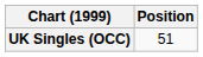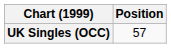UK Singles (OCC) | Position: 51 -> 57
